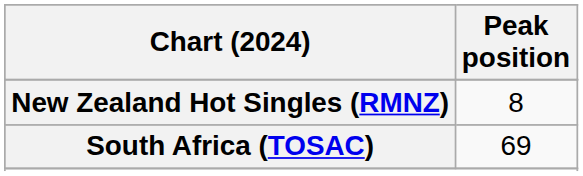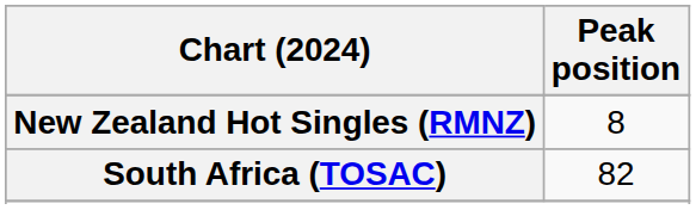South Africa (TOSAC) | Peak position: 69 -> 82
